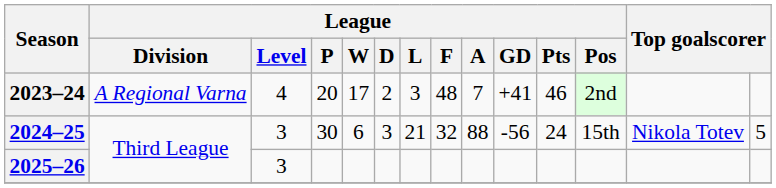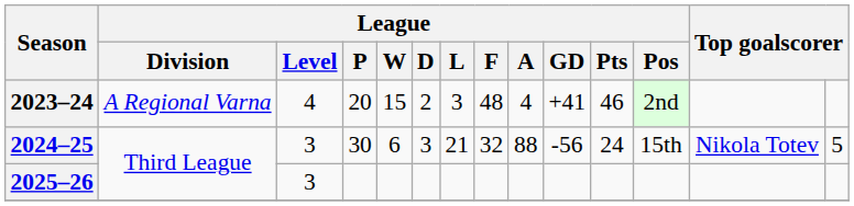2023–24 | League / W: 17 -> 15
2023–24 | League / A: 7 -> 4
